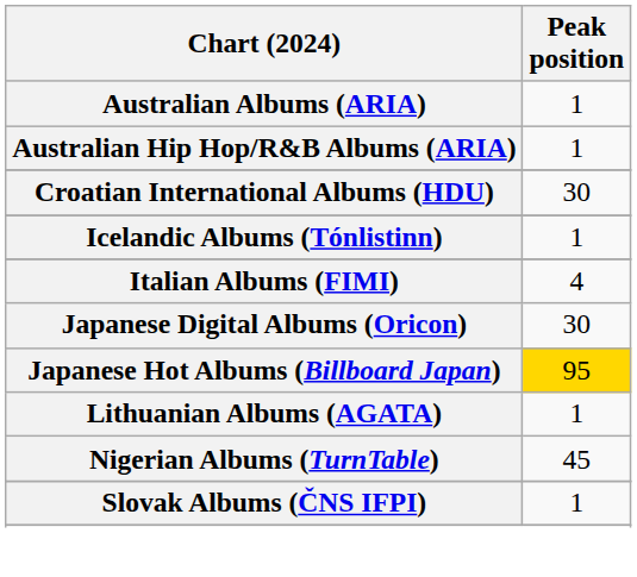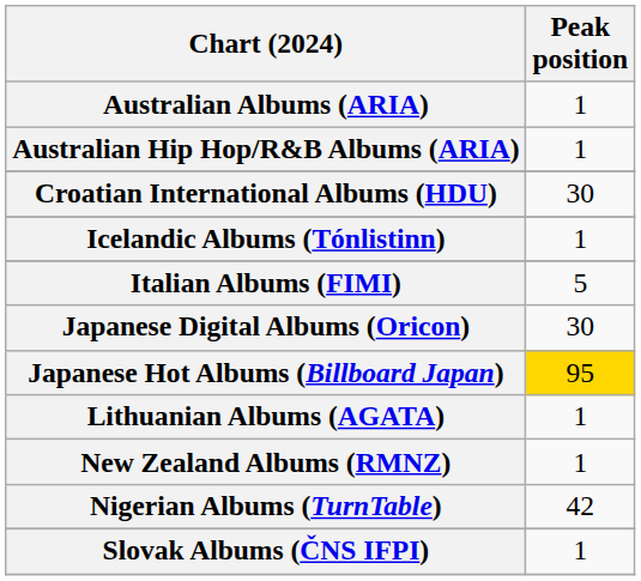Italian Albums (FIMI) | Peak position: 4 -> 5
+ row: New Zealand Albums (RMNZ) | 1
Nigerian Albums (TurnTable) | Peak position: 45 -> 42
